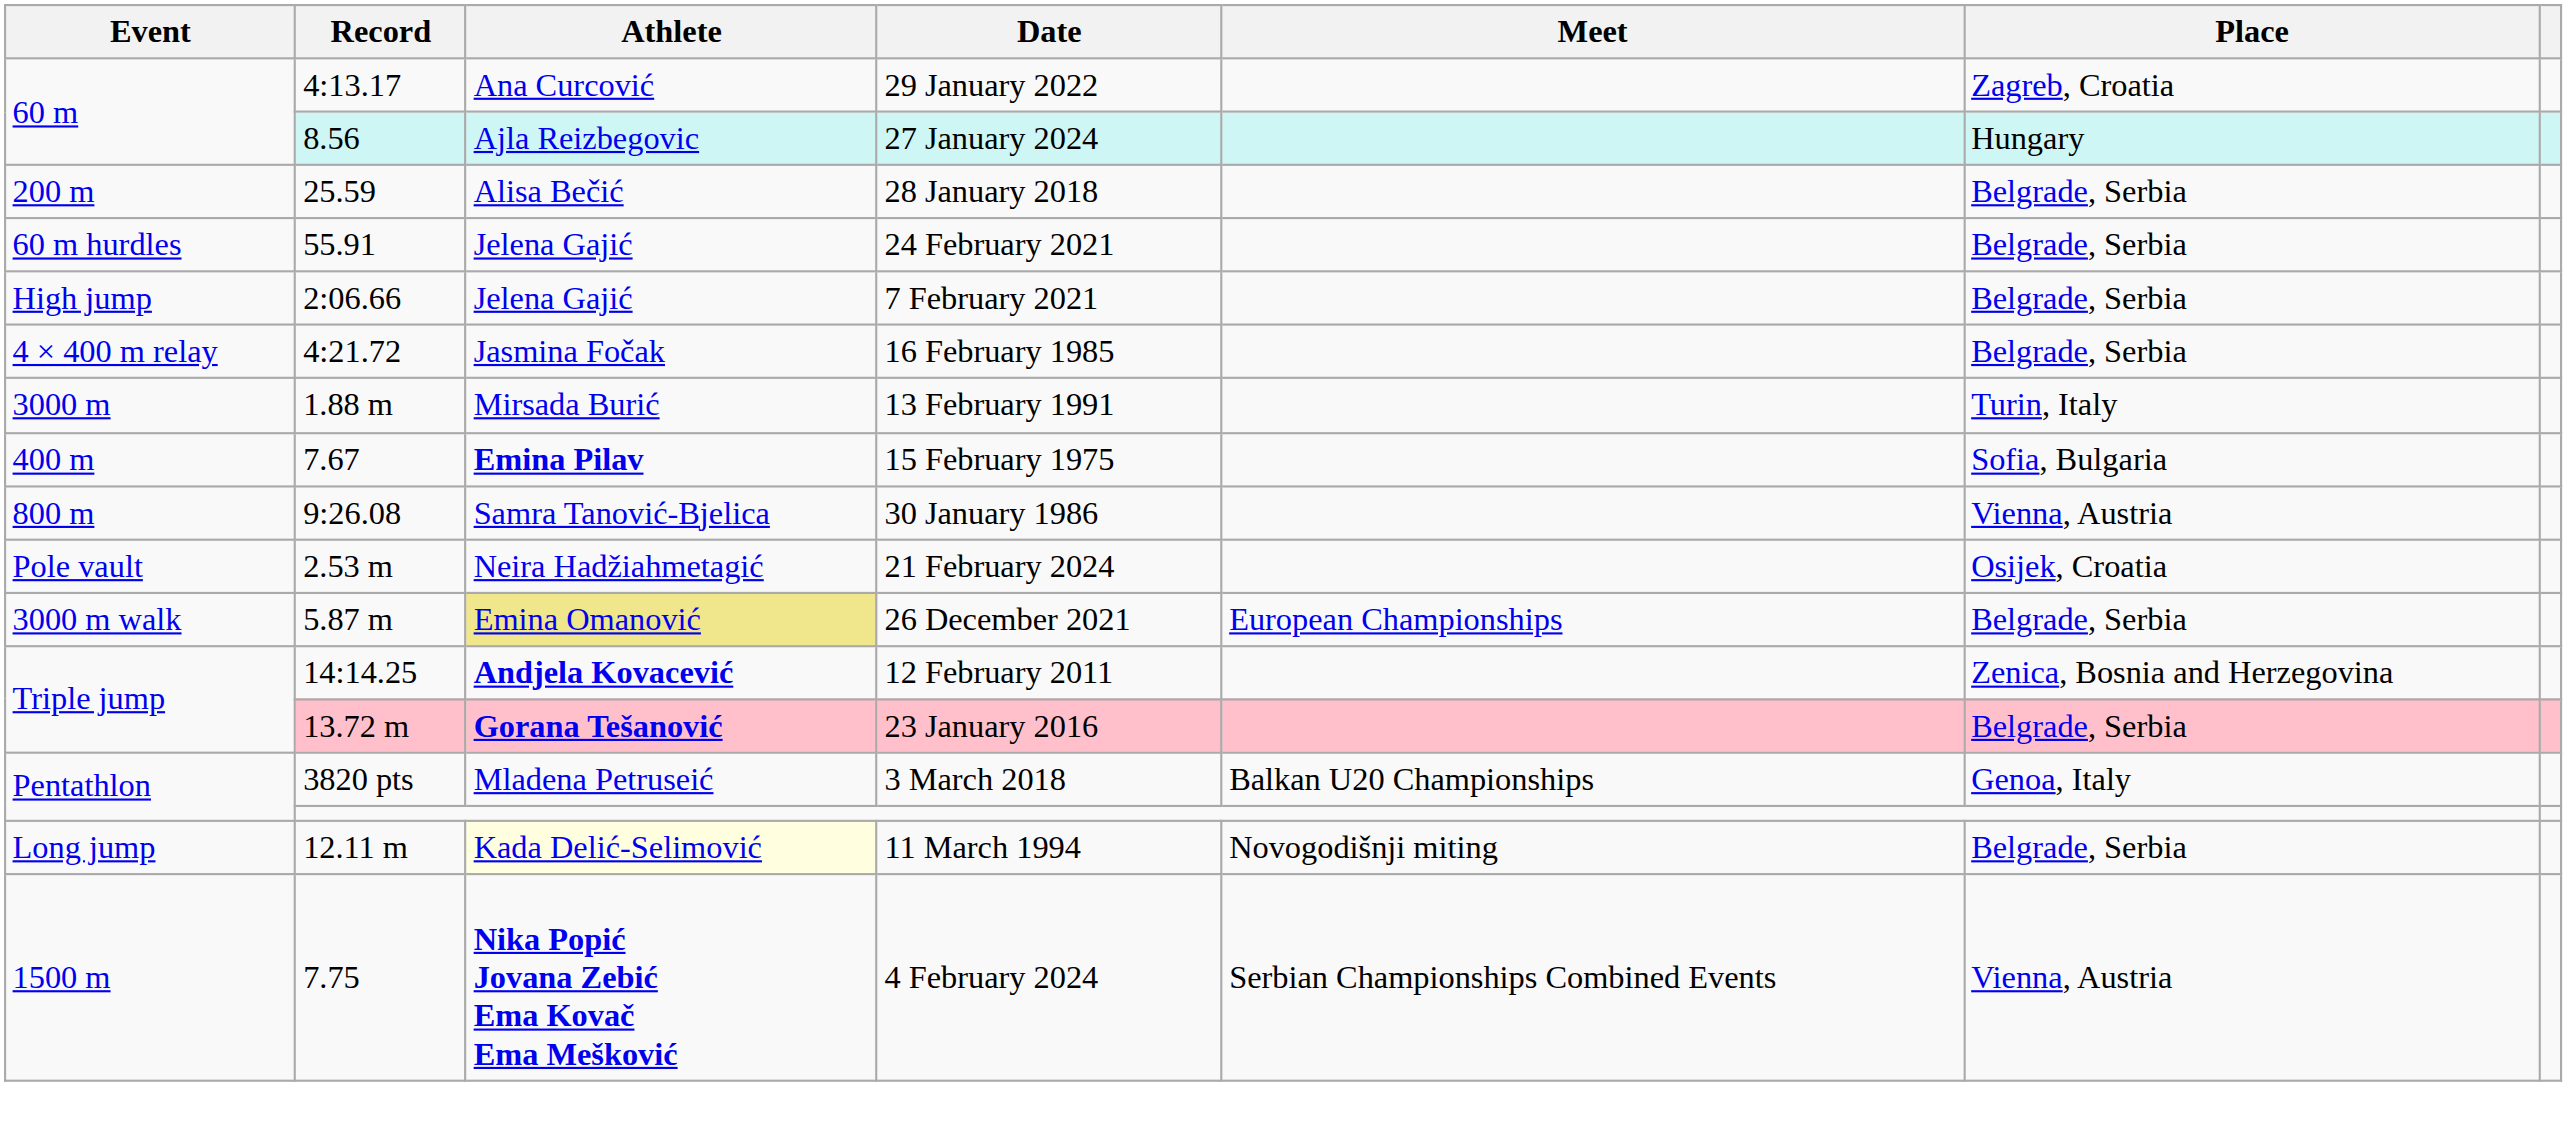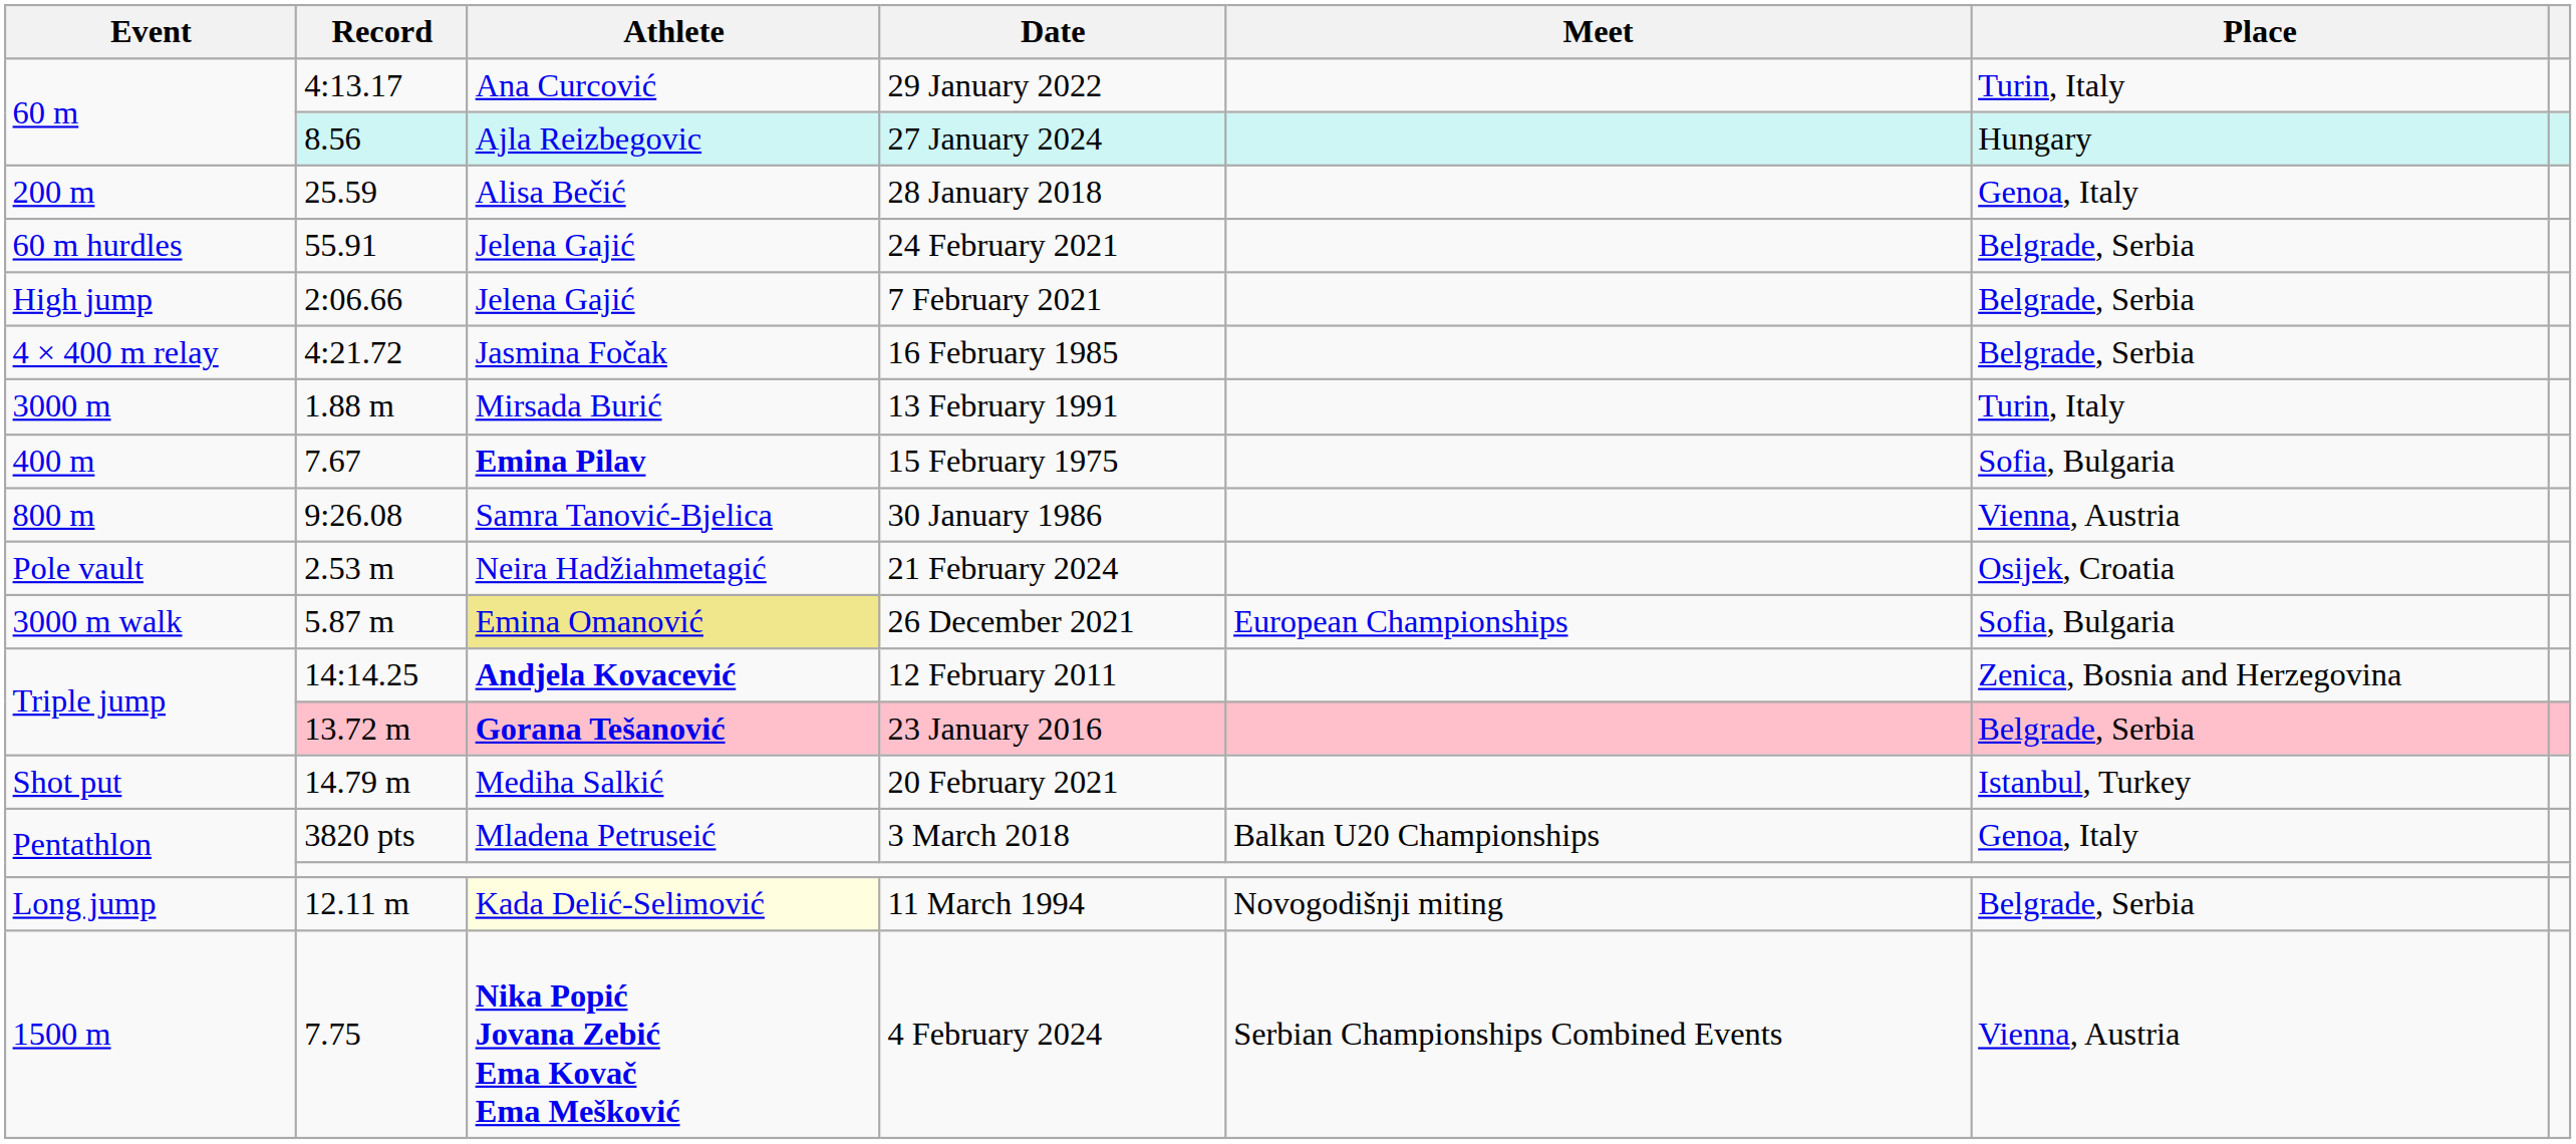29 January 2022 | Place: Zagreb, Croatia -> Turin, Italy
28 January 2018 | Place: Belgrade, Serbia -> Genoa, Italy
26 December 2021 | Place: Belgrade, Serbia -> Sofia, Bulgaria
+ row: Shot put | 14.79 m | Mediha Salkić | 20 February 2021 | Istanbul, Turkey
